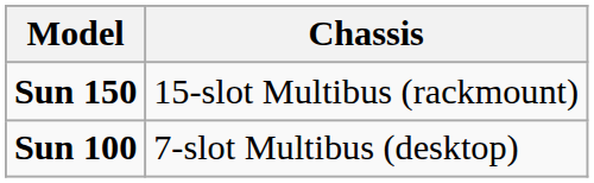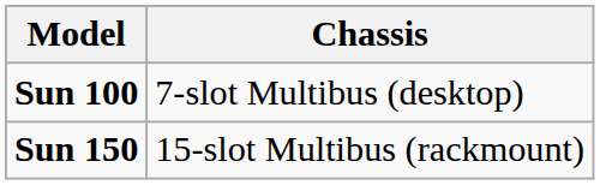rows swapped: Sun 100 <-> Sun 150
